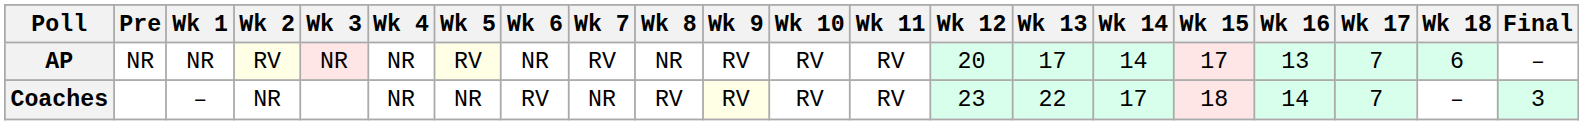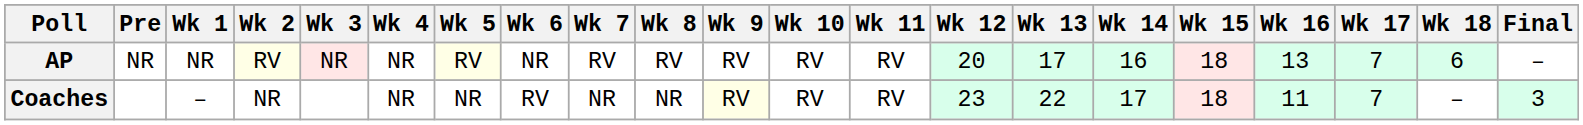AP | Wk 8: NR -> RV
AP | Wk 14: 14 -> 16
AP | Wk 15: 17 -> 18
Coaches | Wk 8: RV -> NR
Coaches | Wk 16: 14 -> 11
